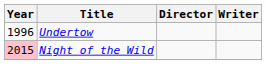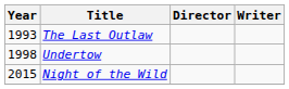+ row: 1993 | The Last Outlaw
Undertow | Year: 1996 -> 1998
Night of the Wild | Year: pink background -> no background
